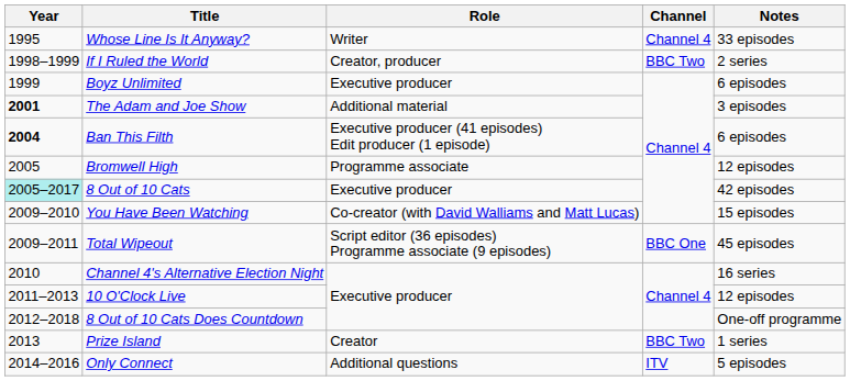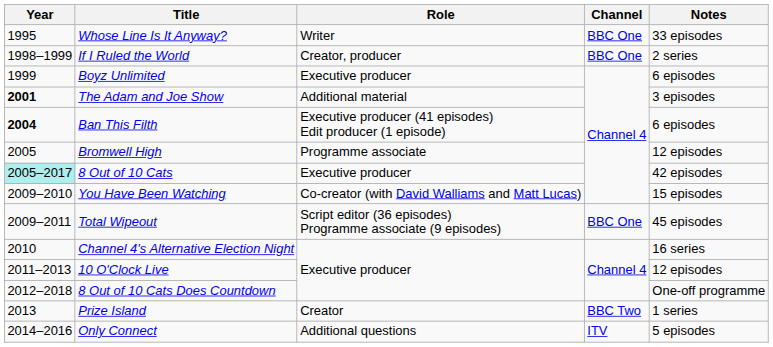Whose Line Is It Anyway? | Channel: Channel 4 -> BBC One
If I Ruled the World | Channel: BBC Two -> BBC One
